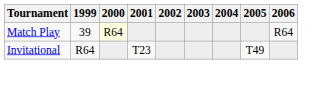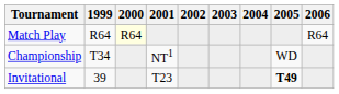Match Play | 1999: 39 -> R64
+ row: Championship | T34 | NT1 | WD
Invitational | 1999: R64 -> 39
Invitational | 2005: normal -> bold
